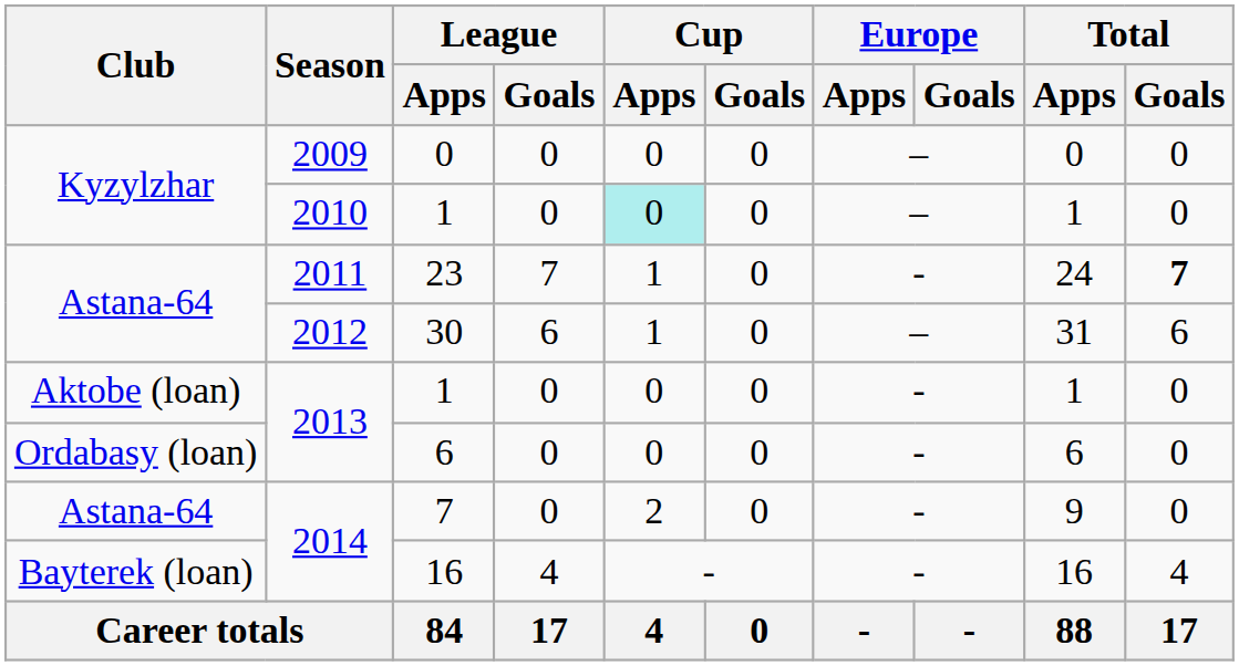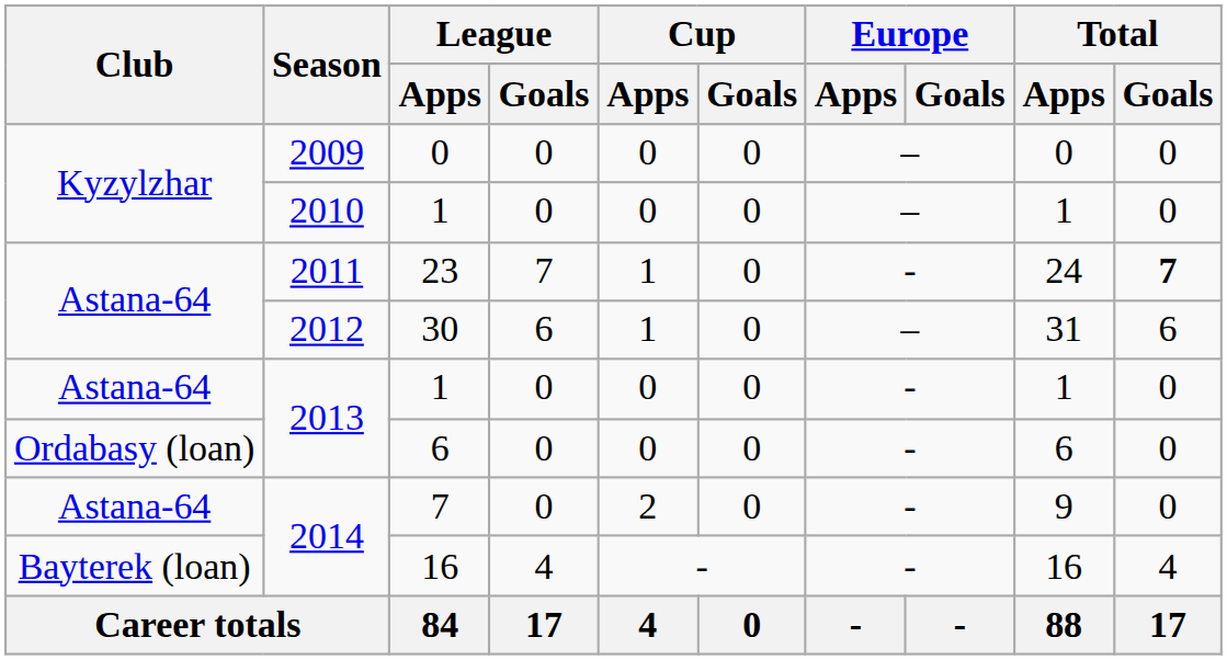2010 / 1 | Cup / Goals: paleturquoise background -> no background
2013 / 1 | Club: Aktobe (loan) -> Astana-64
